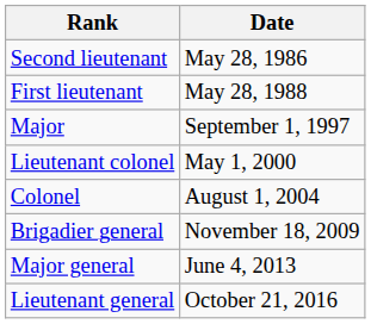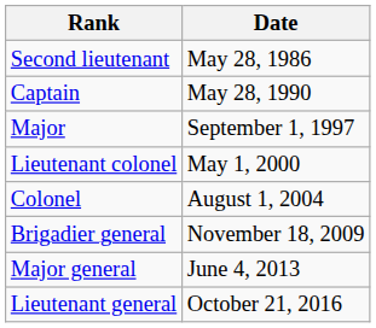- row: First lieutenant | May 28, 1988
+ row: Captain | May 28, 1990
